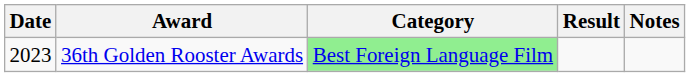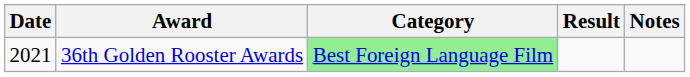36th Golden Rooster Awards | Date: 2023 -> 2021
